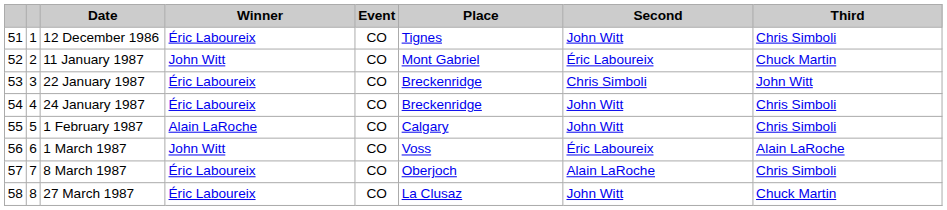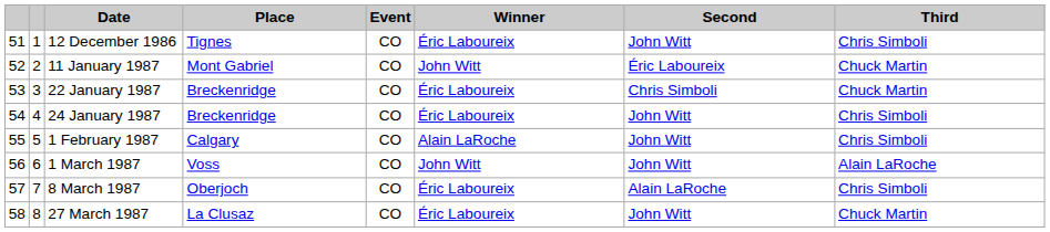columns swapped: Place <-> Winner
22 January 1987 | Third: John Witt -> Chuck Martin
1 March 1987 | Second: Éric Laboureix -> John Witt
